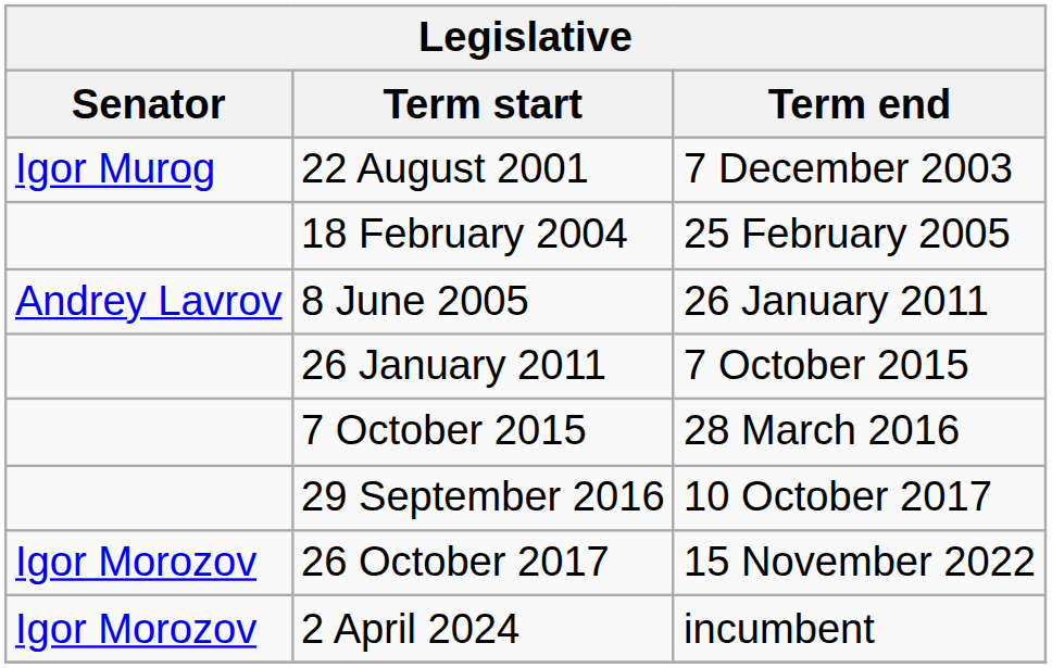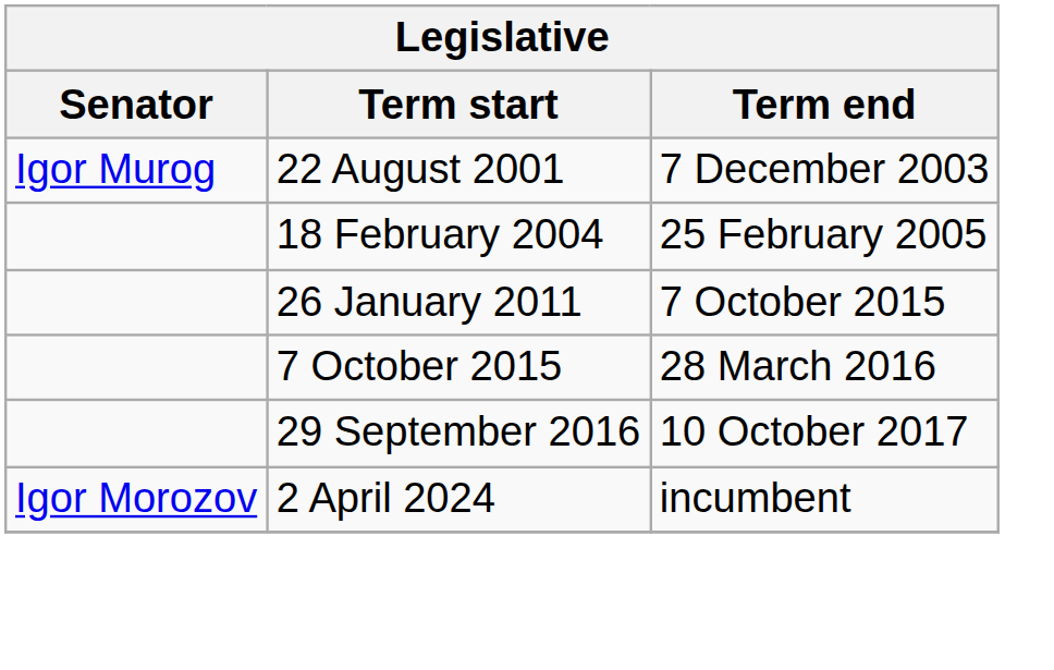- row: Andrey Lavrov | 8 June 2005 | 26 January 2011
- row: Igor Morozov | 26 October 2017 | 15 November 2022
